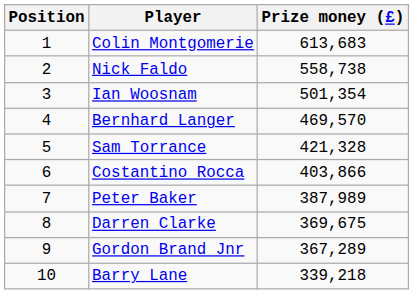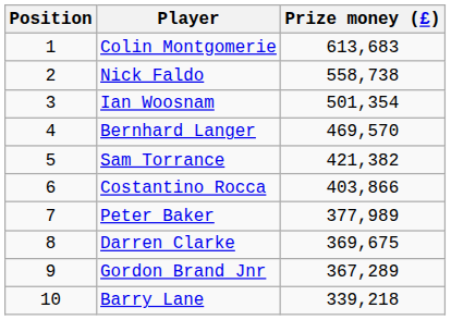Sam Torrance | Prize money (£): 421,328 -> 421,382
Peter Baker | Prize money (£): 387,989 -> 377,989
